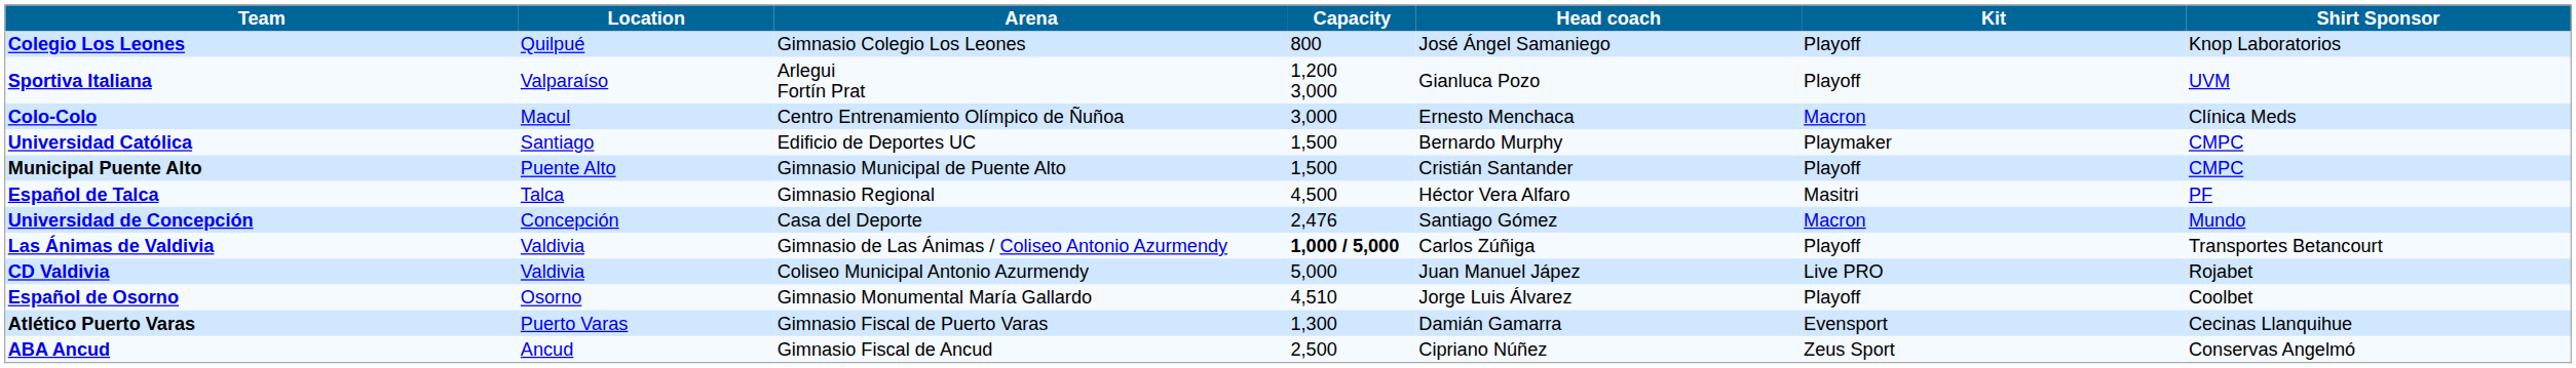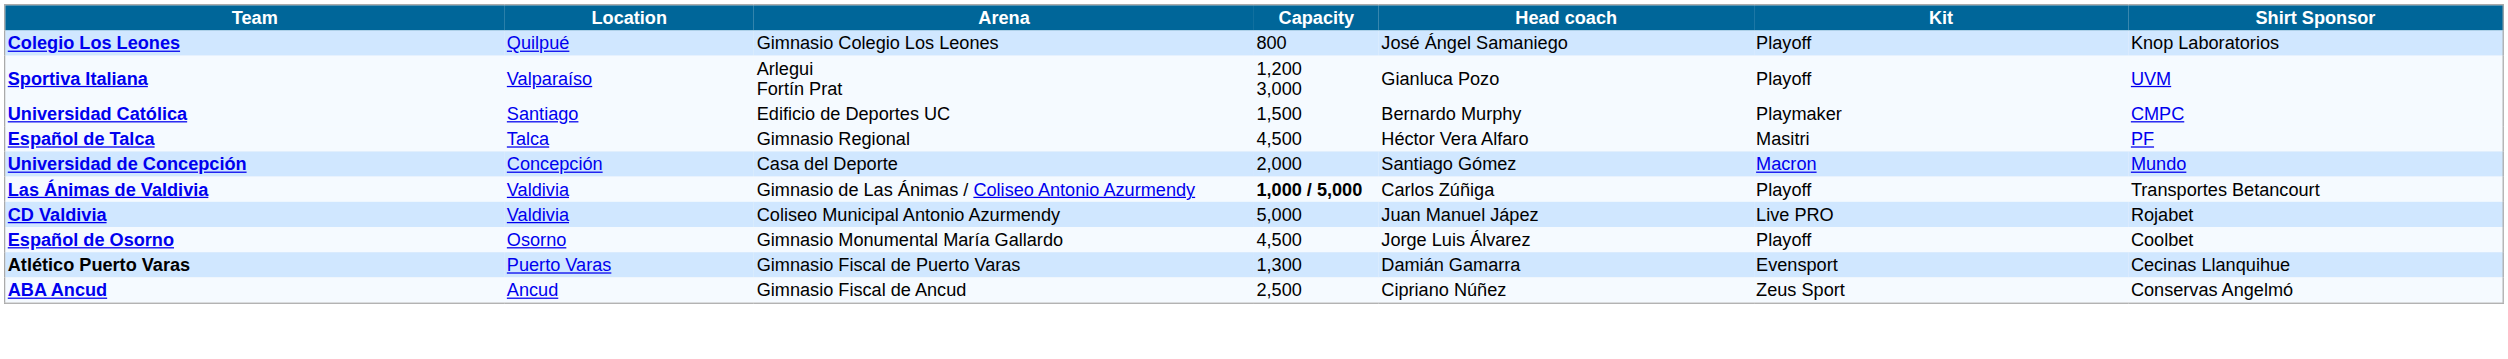- row: Colo-Colo | Macul | Centro Entrenamiento Olímpico de Ñuñoa | 3,000 | Ernesto Menchaca | Macron | Clínica Meds
- row: Municipal Puente Alto | Puente Alto | Gimnasio Municipal de Puente Alto | 1,500 | Cristián Santander | Playoff | CMPC
Universidad de Concepción | Capacity: 2,476 -> 2,000
Español de Osorno | Capacity: 4,510 -> 4,500
